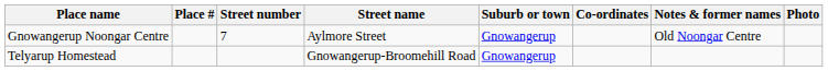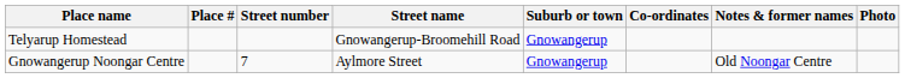rows swapped: Telyarup Homestead <-> Gnowangerup Noongar Centre
